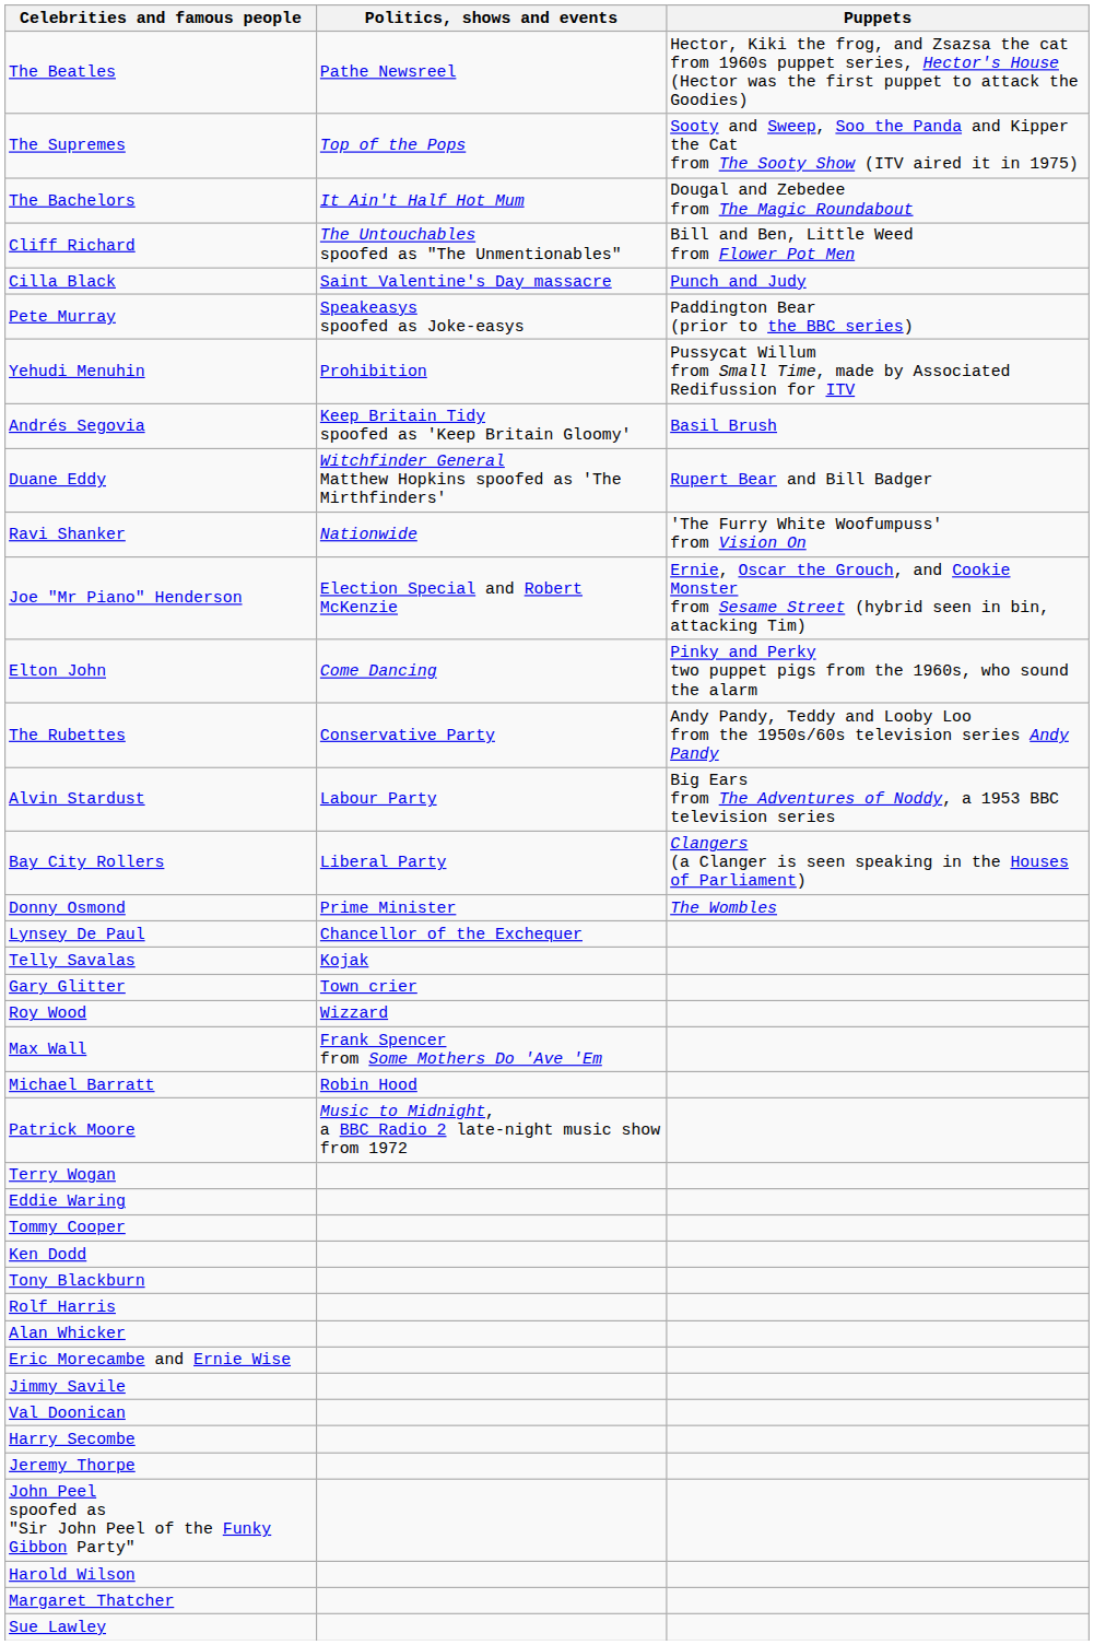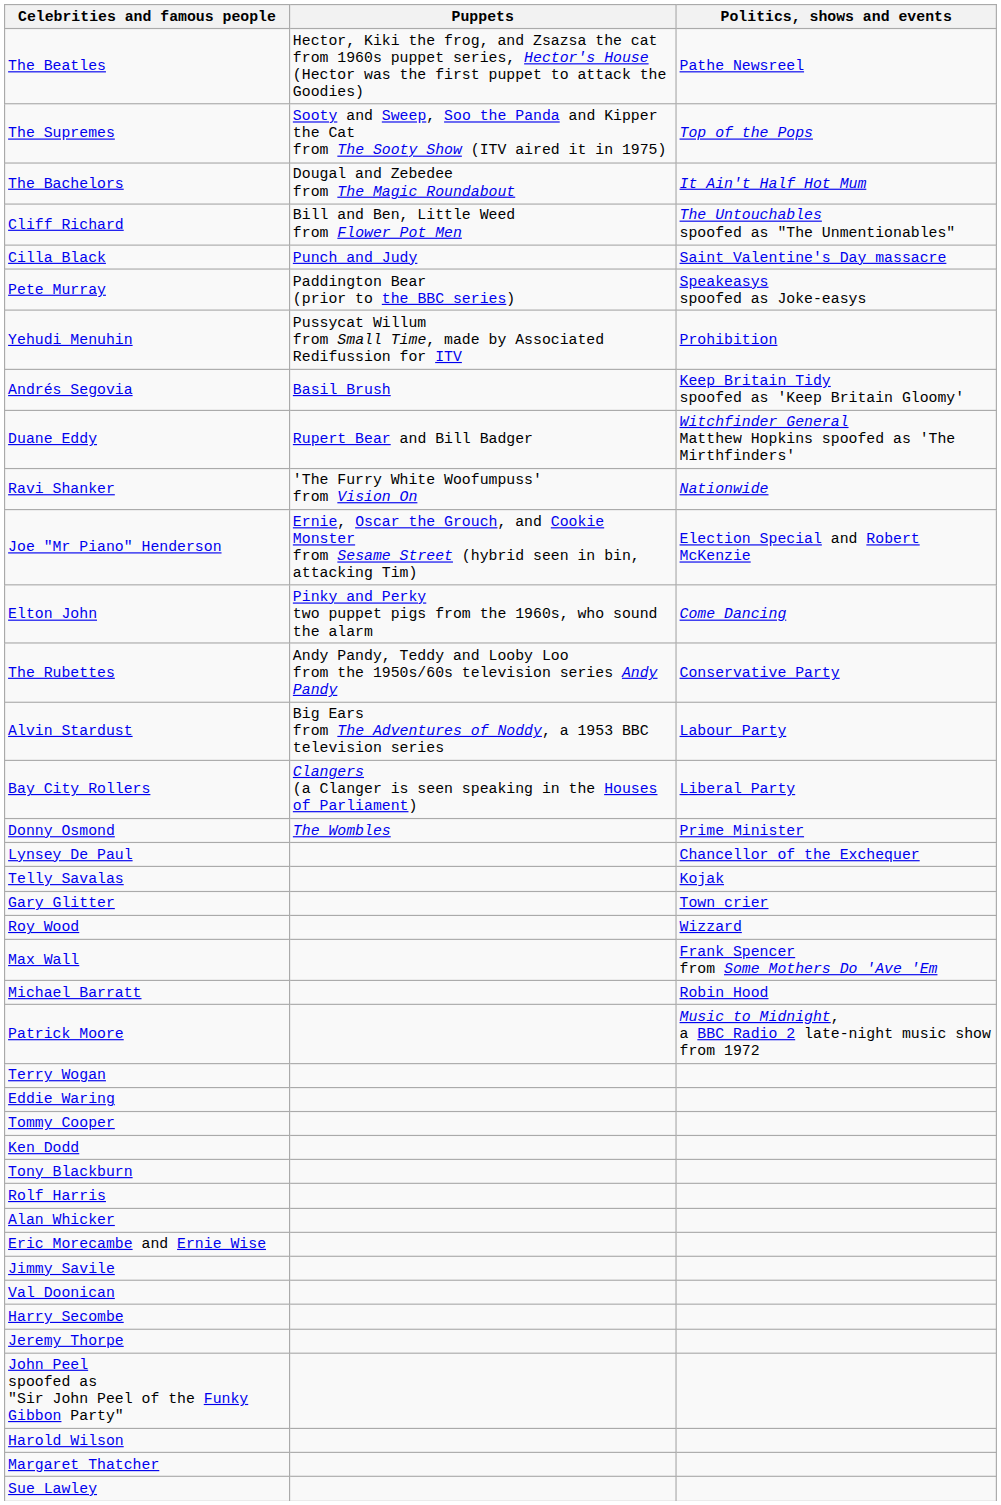columns swapped: Politics, shows and events <-> Puppets
